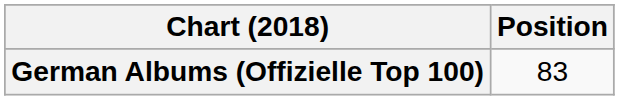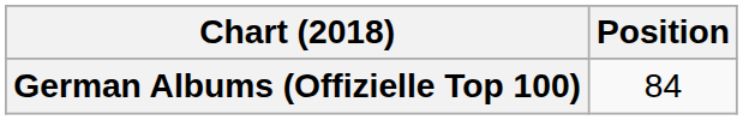German Albums (Offizielle Top 100) | Position: 83 -> 84
